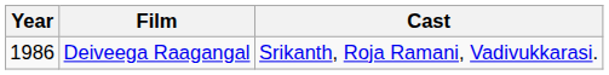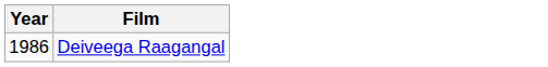- column: Cast | Srikanth, Roja Ramani, Vadivukkarasi.
